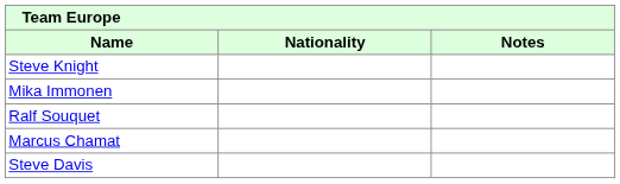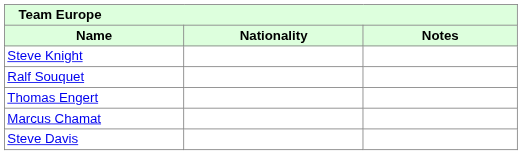- row: Mika Immonen
+ row: Thomas Engert
